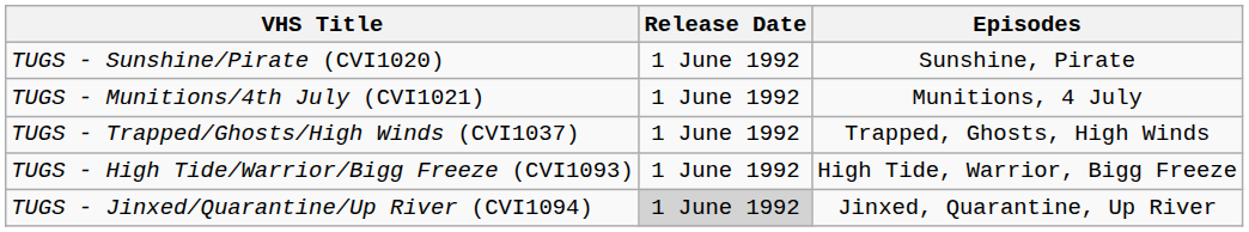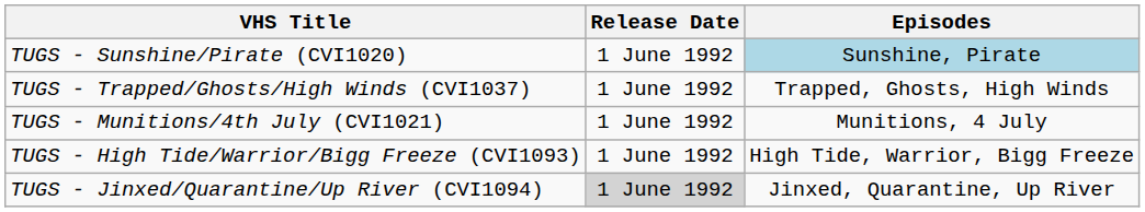TUGS - Sunshine/Pirate (CVI1020) | Episodes: no background -> lightblue background
rows swapped: TUGS - Munitions/4th July (CVI1021) <-> TUGS - Trapped/Ghosts/High Winds (CVI1037)
